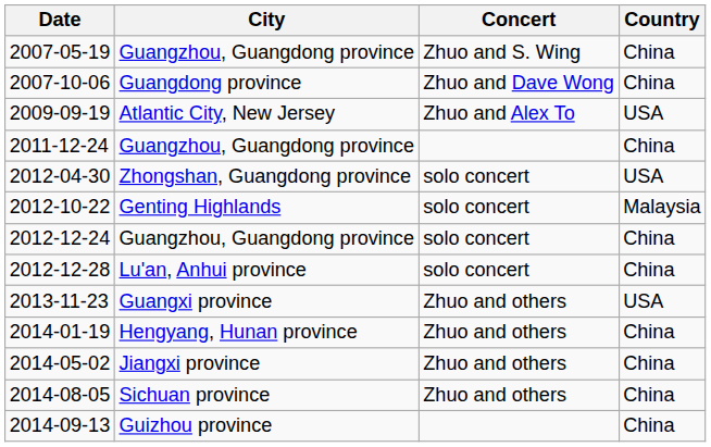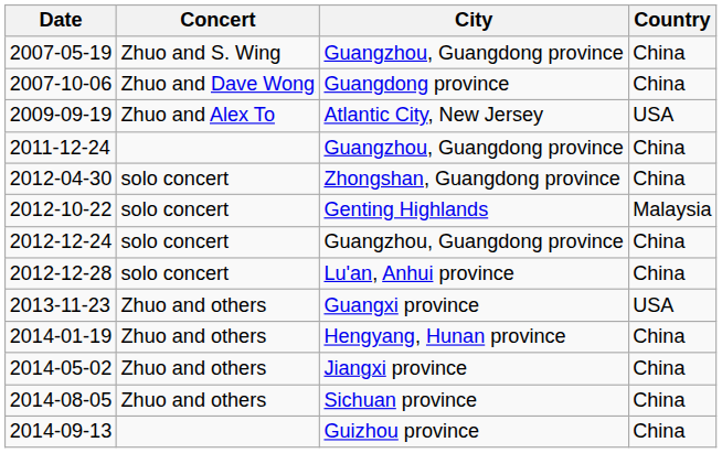columns swapped: Concert <-> City
2012-04-30 | Country: USA -> China
